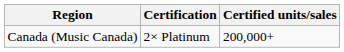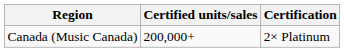columns swapped: Certification <-> Certified units/sales
